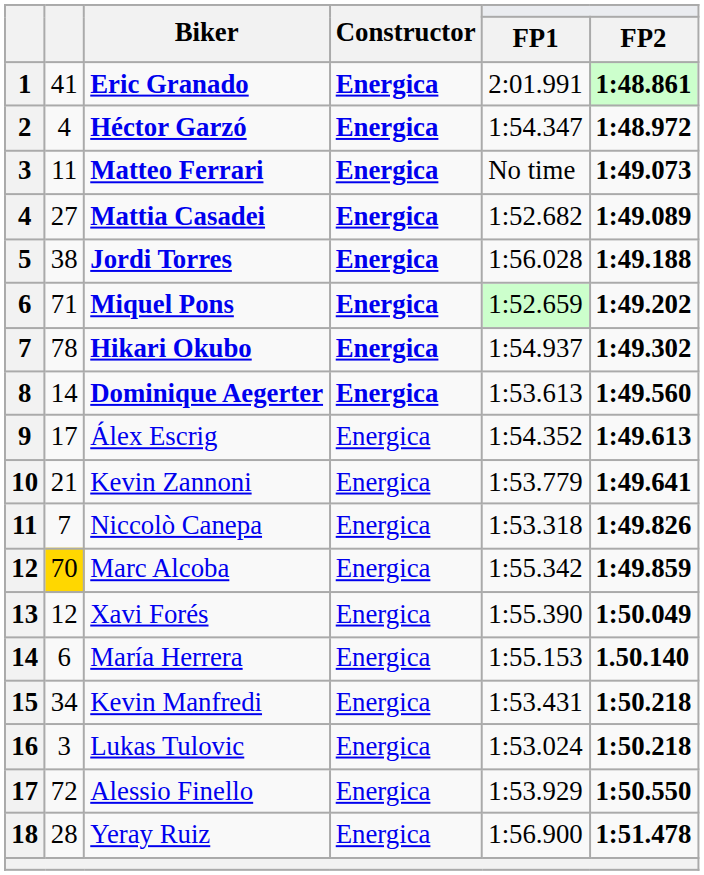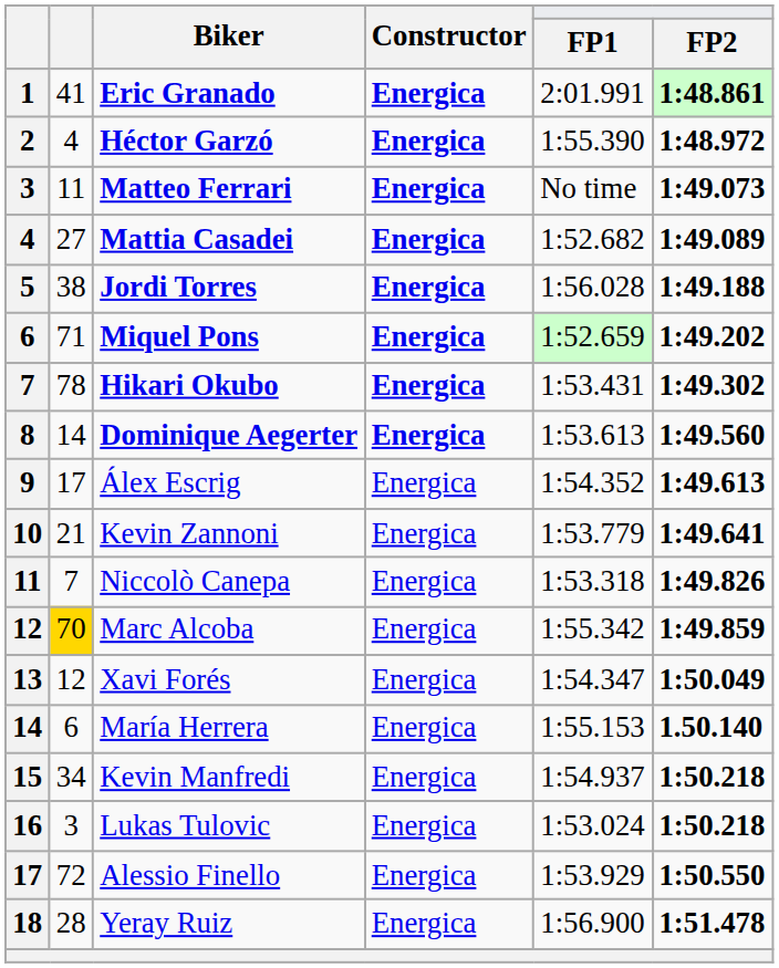Héctor Garzó | FP1: 1:54.347 -> 1:55.390
Hikari Okubo | FP1: 1:54.937 -> 1:53.431
Xavi Forés | FP1: 1:55.390 -> 1:54.347
Kevin Manfredi | FP1: 1:53.431 -> 1:54.937
